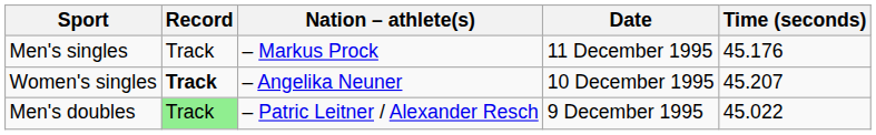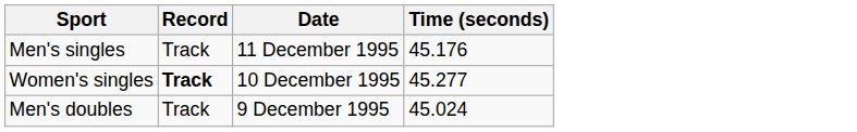- column: Nation – athlete(s) | – Markus Prock | – Angelika Neuner | – Patric Leitner / Alexander Resch
Women's singles | Time (seconds): 45.207 -> 45.277
Men's doubles | Record: lightgreen background -> no background
Men's doubles | Time (seconds): 45.022 -> 45.024
